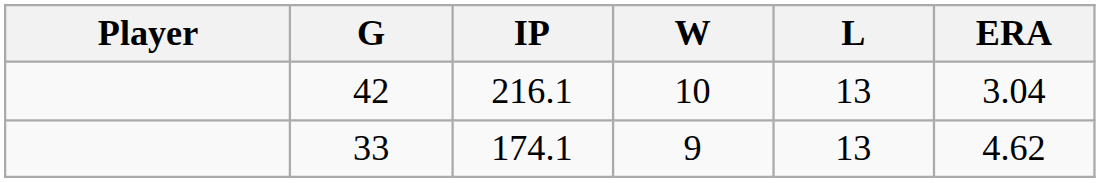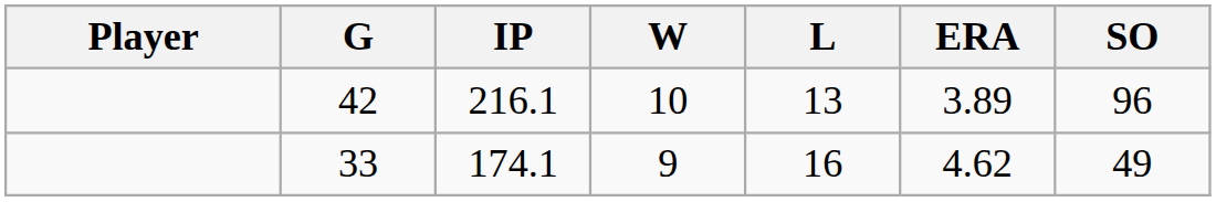+ column: SO | 96 | 49
42 | ERA: 3.04 -> 3.89
33 | L: 13 -> 16
